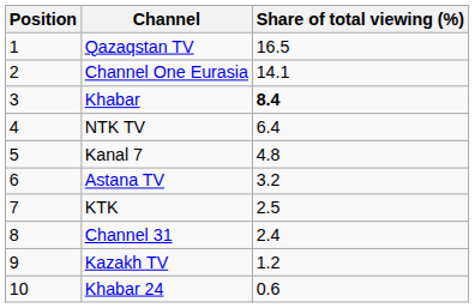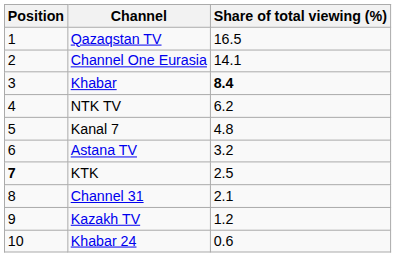NTK TV | Share of total viewing (%): 6.4 -> 6.2
KTK | Position: normal -> bold
Channel 31 | Share of total viewing (%): 2.4 -> 2.1
